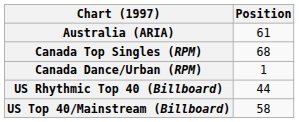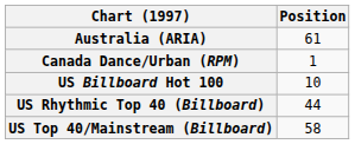- row: Canada Top Singles (RPM) | 68
+ row: US Billboard Hot 100 | 10
